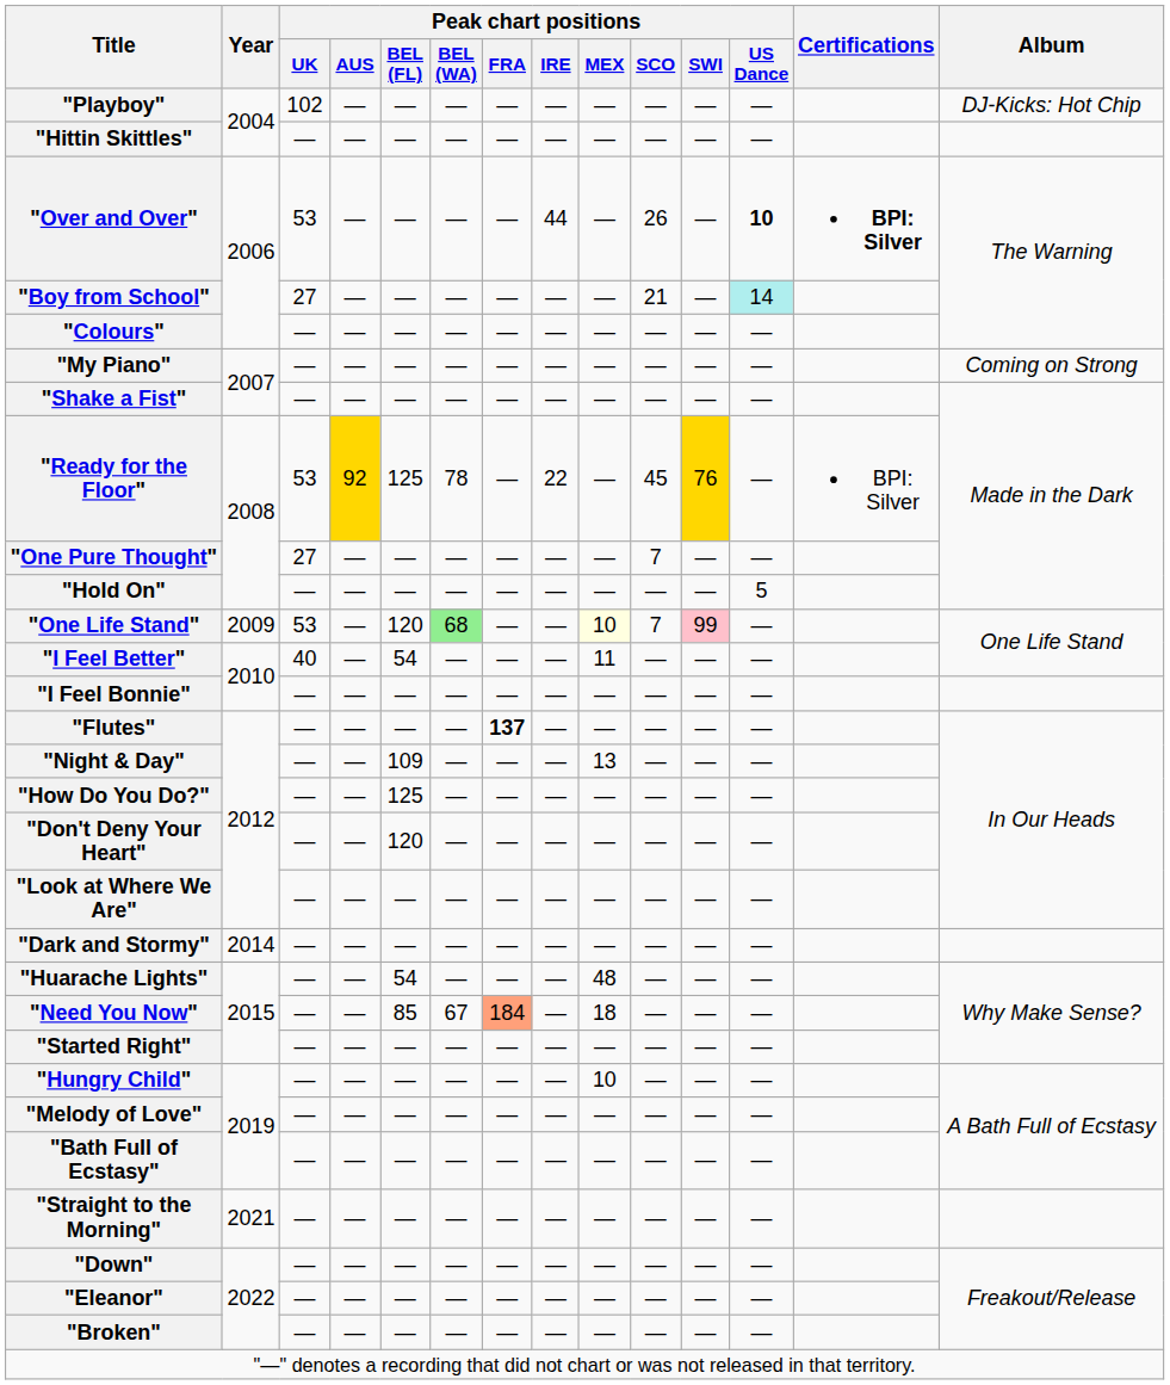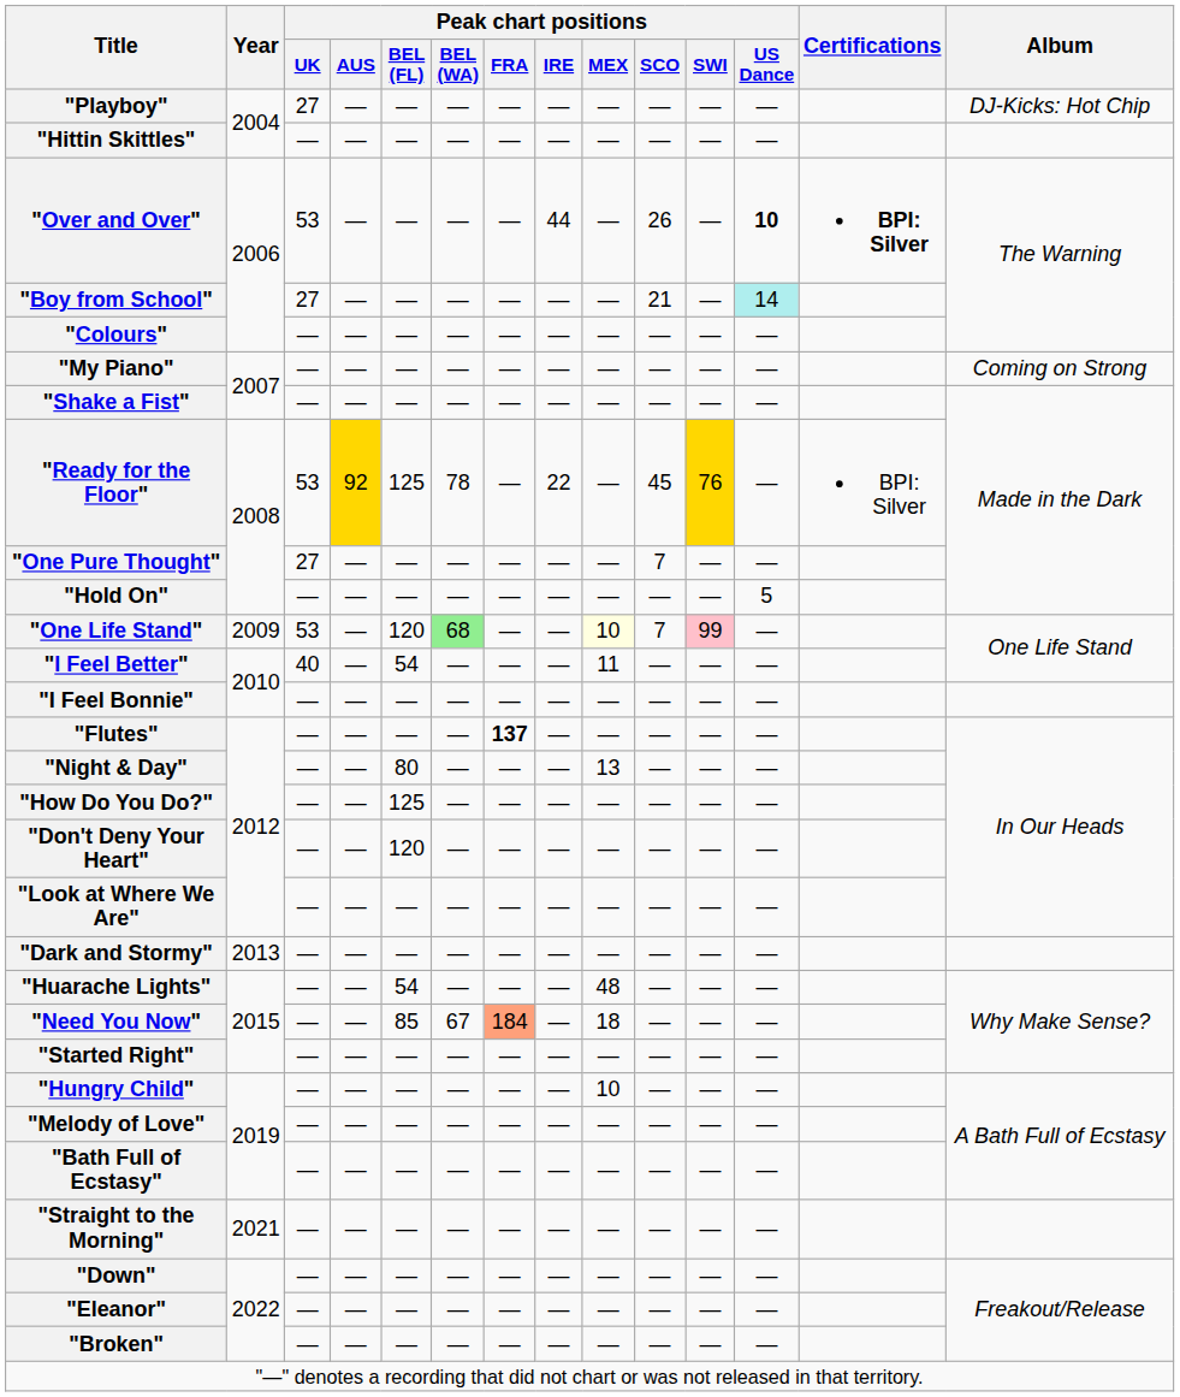"Playboy" | Peak chart positions / UK: 102 -> 27
"Night & Day" | Peak chart positions / BEL (FL): 109 -> 80
"Dark and Stormy" | Year: 2014 -> 2013
